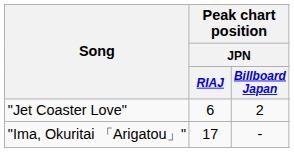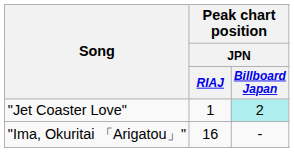"Jet Coaster Love" | Peak chart position / JPN / RIAJ: 6 -> 1
"Jet Coaster Love" | Peak chart position / JPN / Billboard Japan: no background -> paleturquoise background
"Ima, Okuritai 「Arigatou」" | Peak chart position / JPN / RIAJ: 17 -> 16
